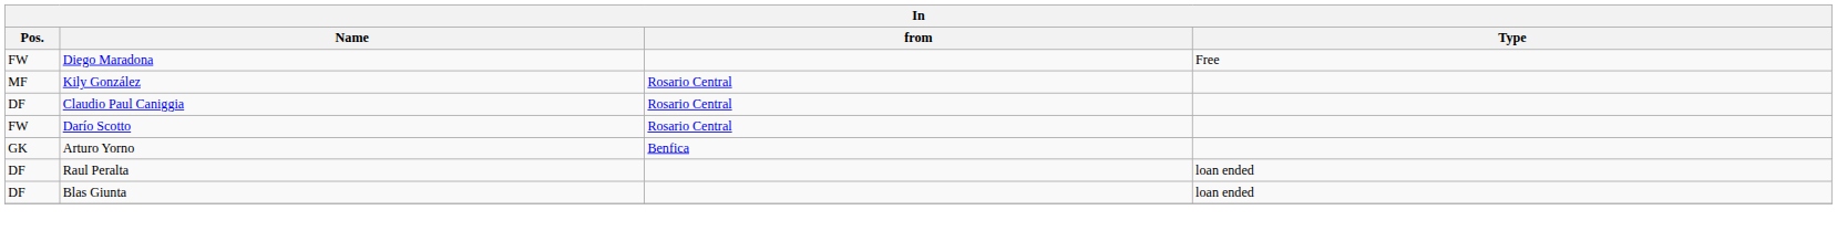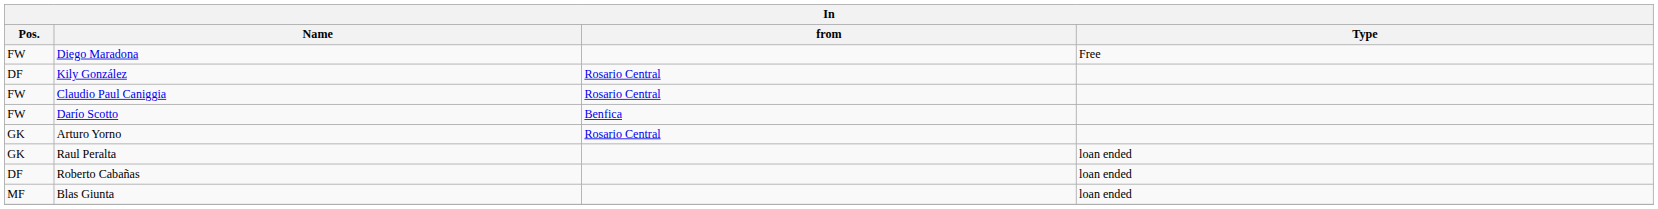Kily González | Pos.: MF -> DF
Claudio Paul Caniggia | Pos.: DF -> FW
Darío Scotto | from: Rosario Central -> Benfica
Arturo Yorno | from: Benfica -> Rosario Central
Raul Peralta | Pos.: DF -> GK
+ row: DF | Roberto Cabañas | loan ended
Blas Giunta | Pos.: DF -> MF
